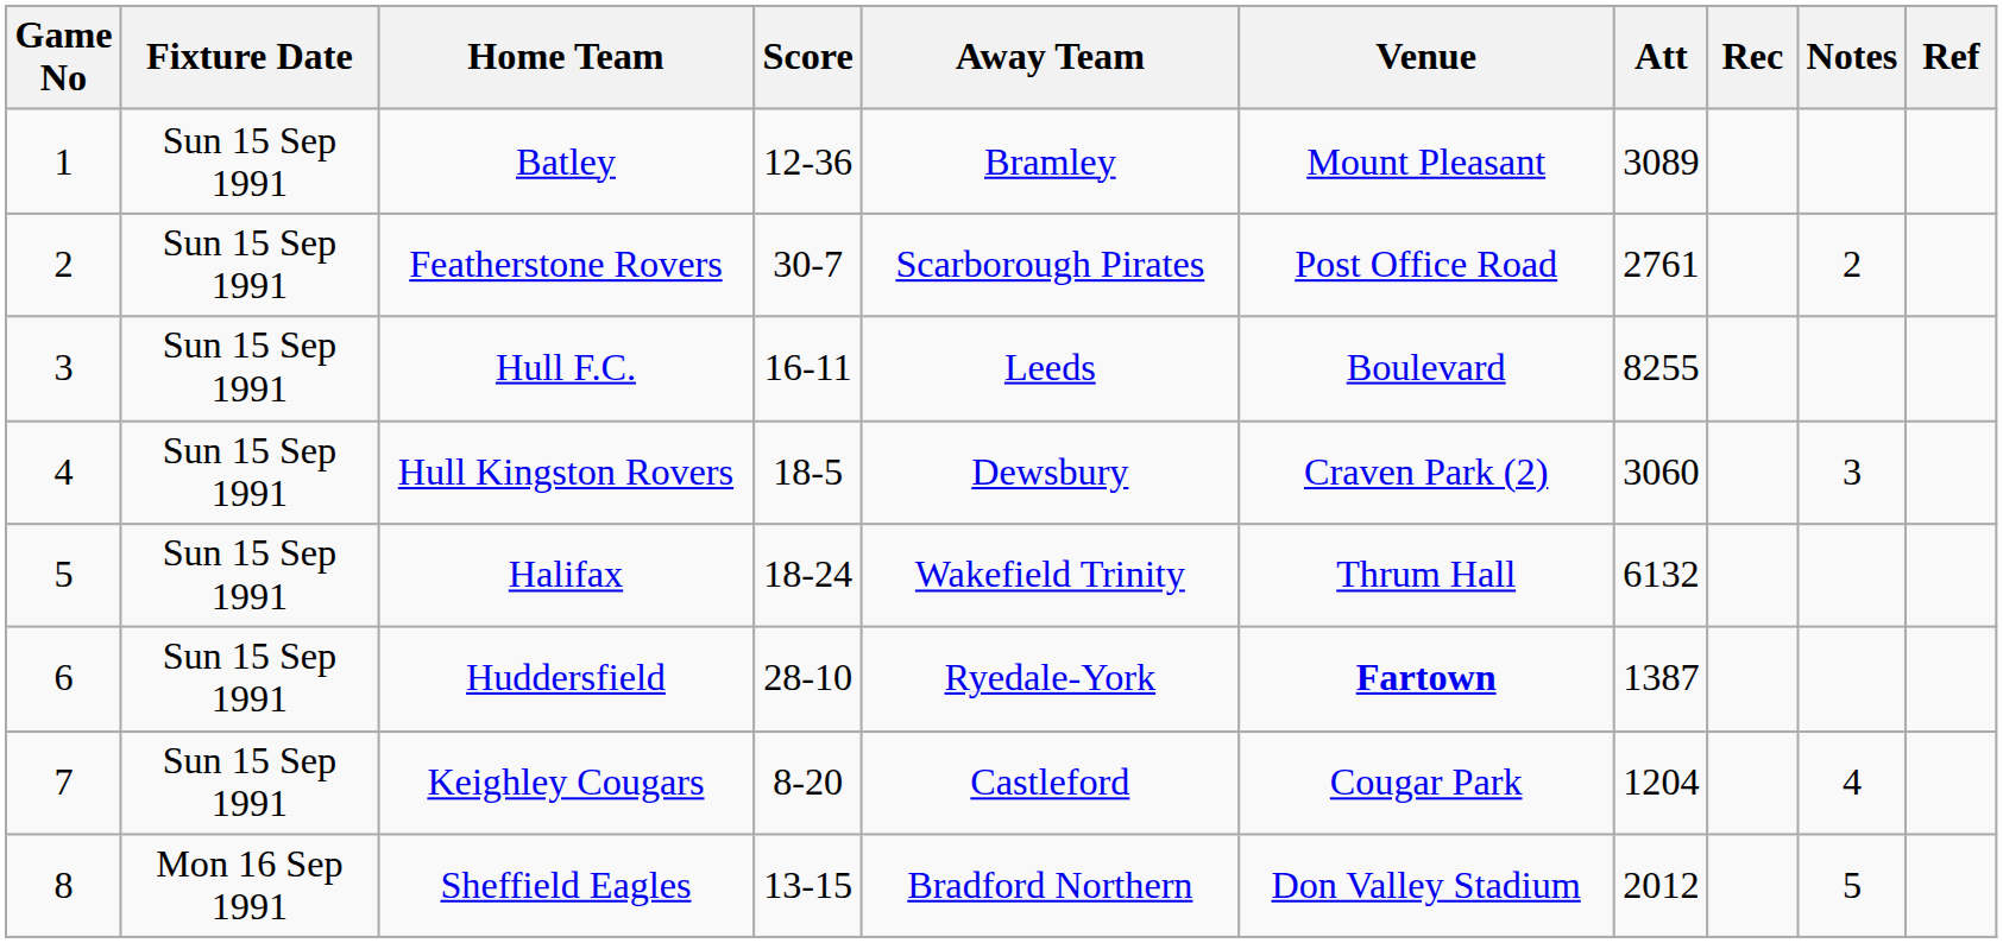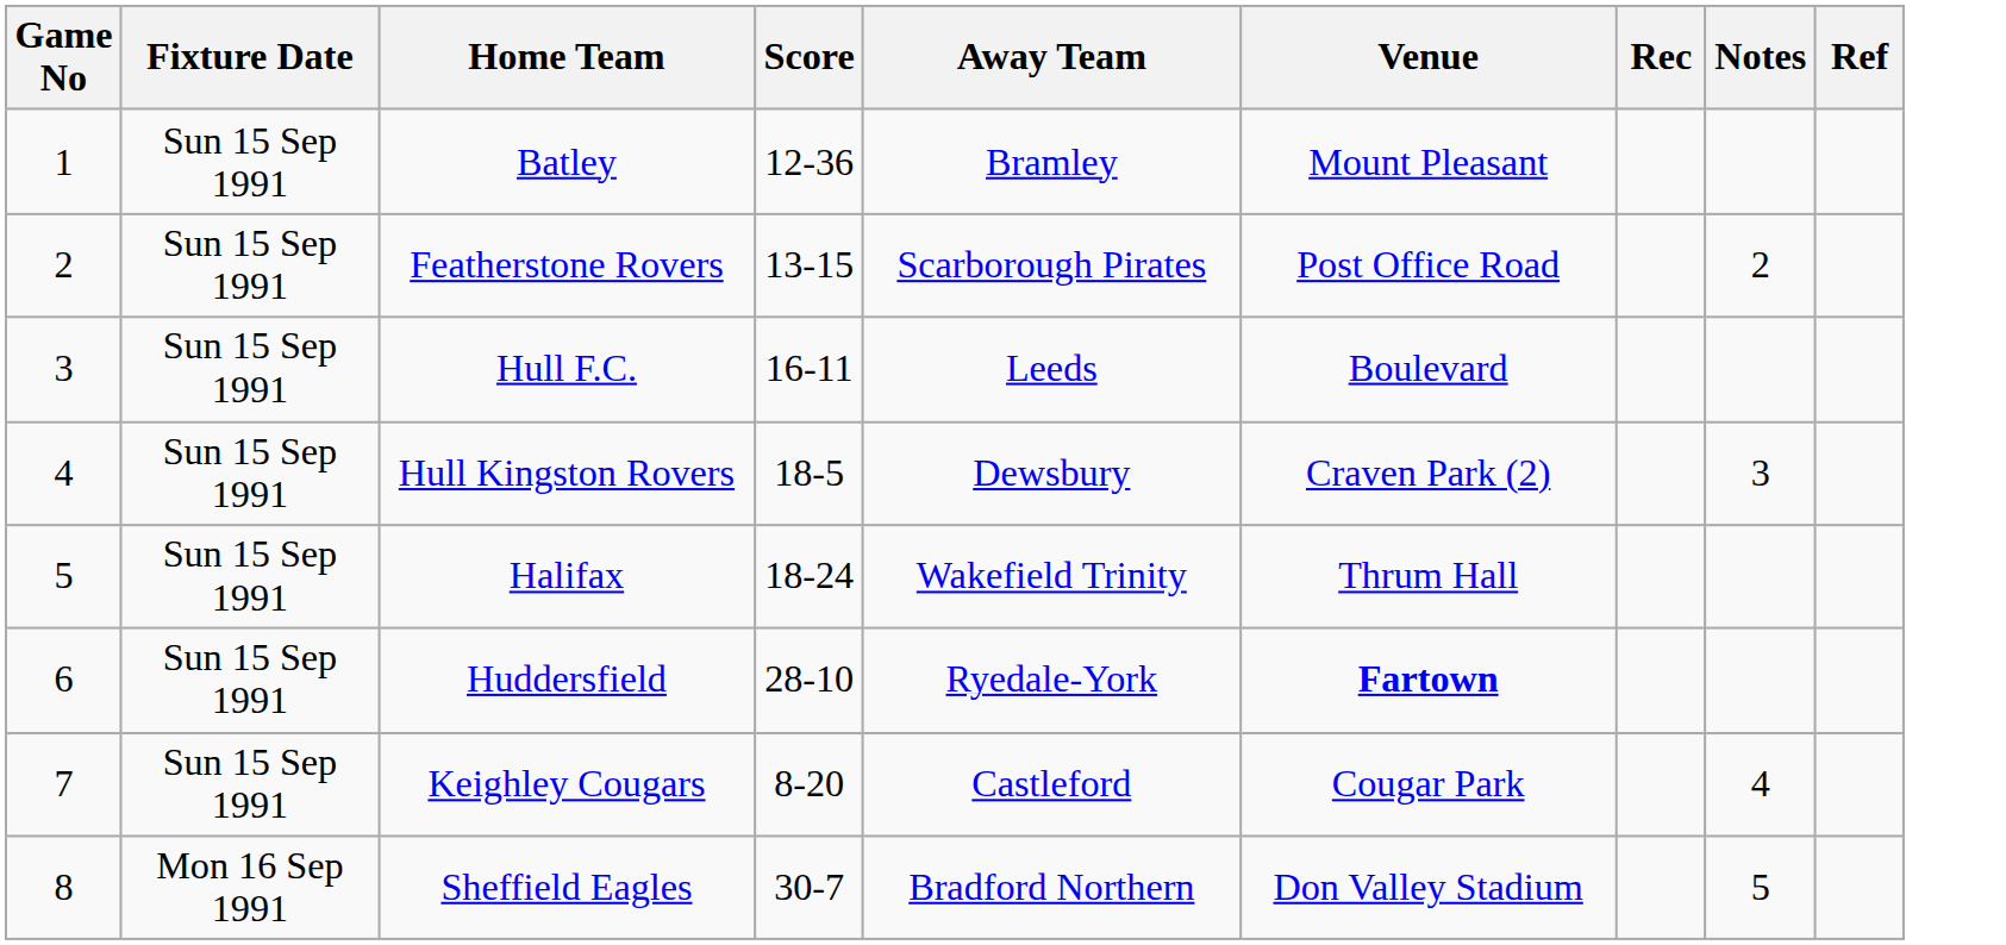- column: Att | 3089 | 2761 | 8255 | 3060 | 6132 | 1387 | 1204 | 2012
Featherstone Rovers | Score: 30-7 -> 13-15
Sheffield Eagles | Score: 13-15 -> 30-7
